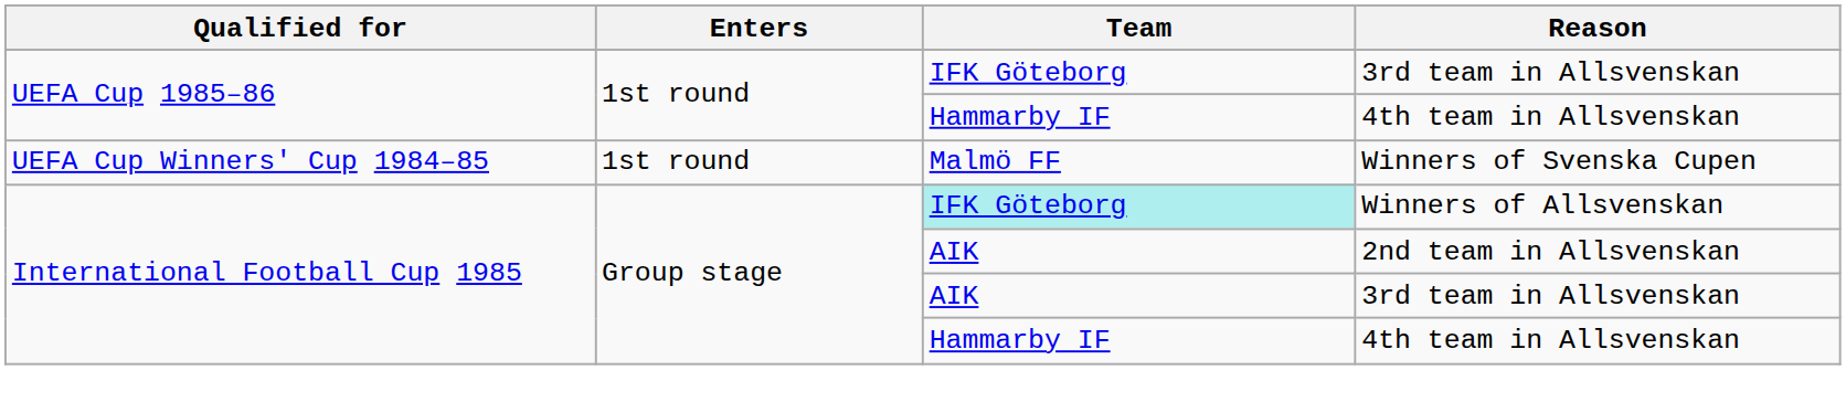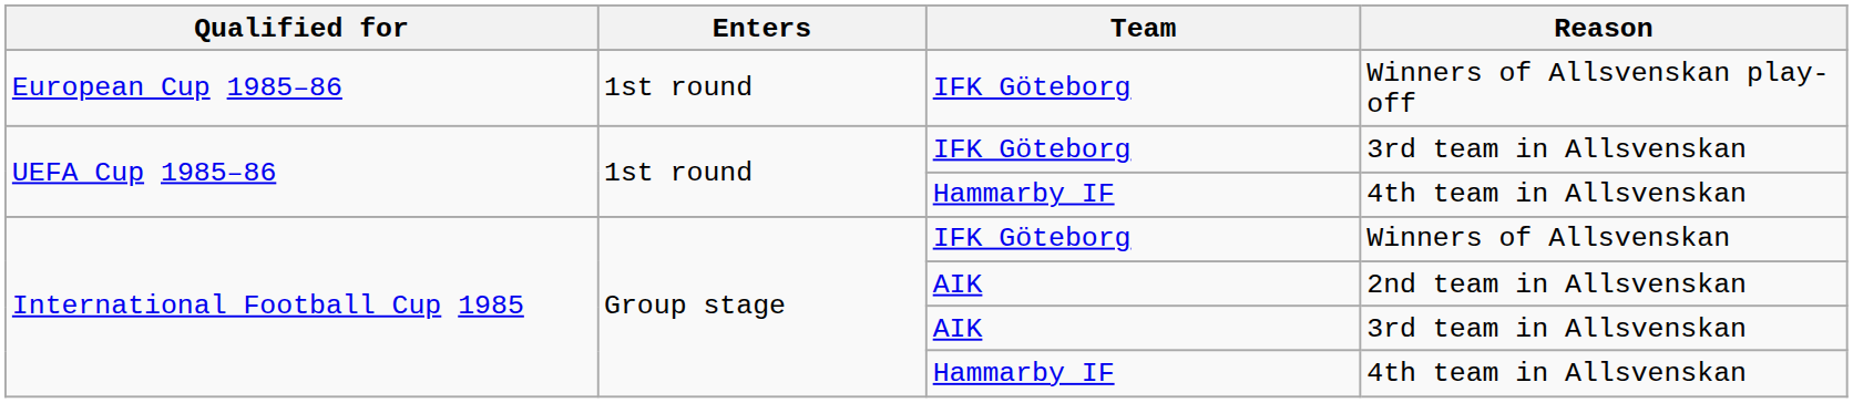+ row: European Cup 1985–86 | 1st round | IFK Göteborg | Winners of Allsvenskan play-off
- row: UEFA Cup Winners' Cup 1984–85 | 1st round | Malmö FF | Winners of Svenska Cupen
Winners of Allsvenskan | Team: paleturquoise background -> no background
